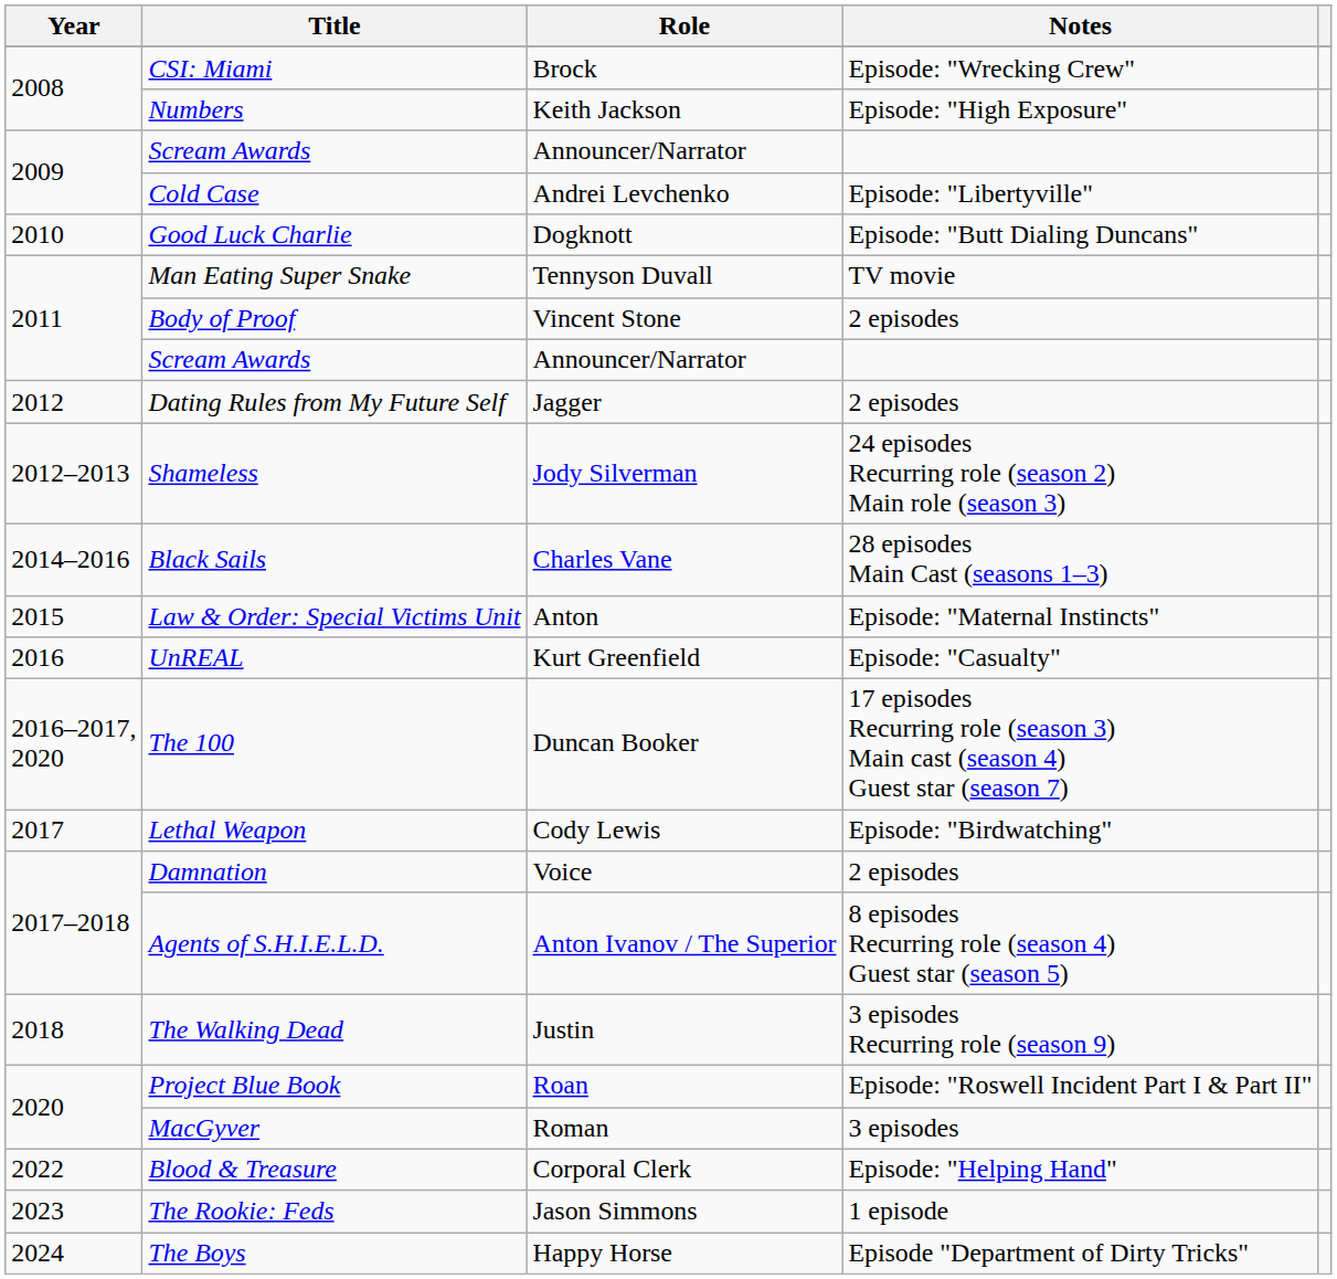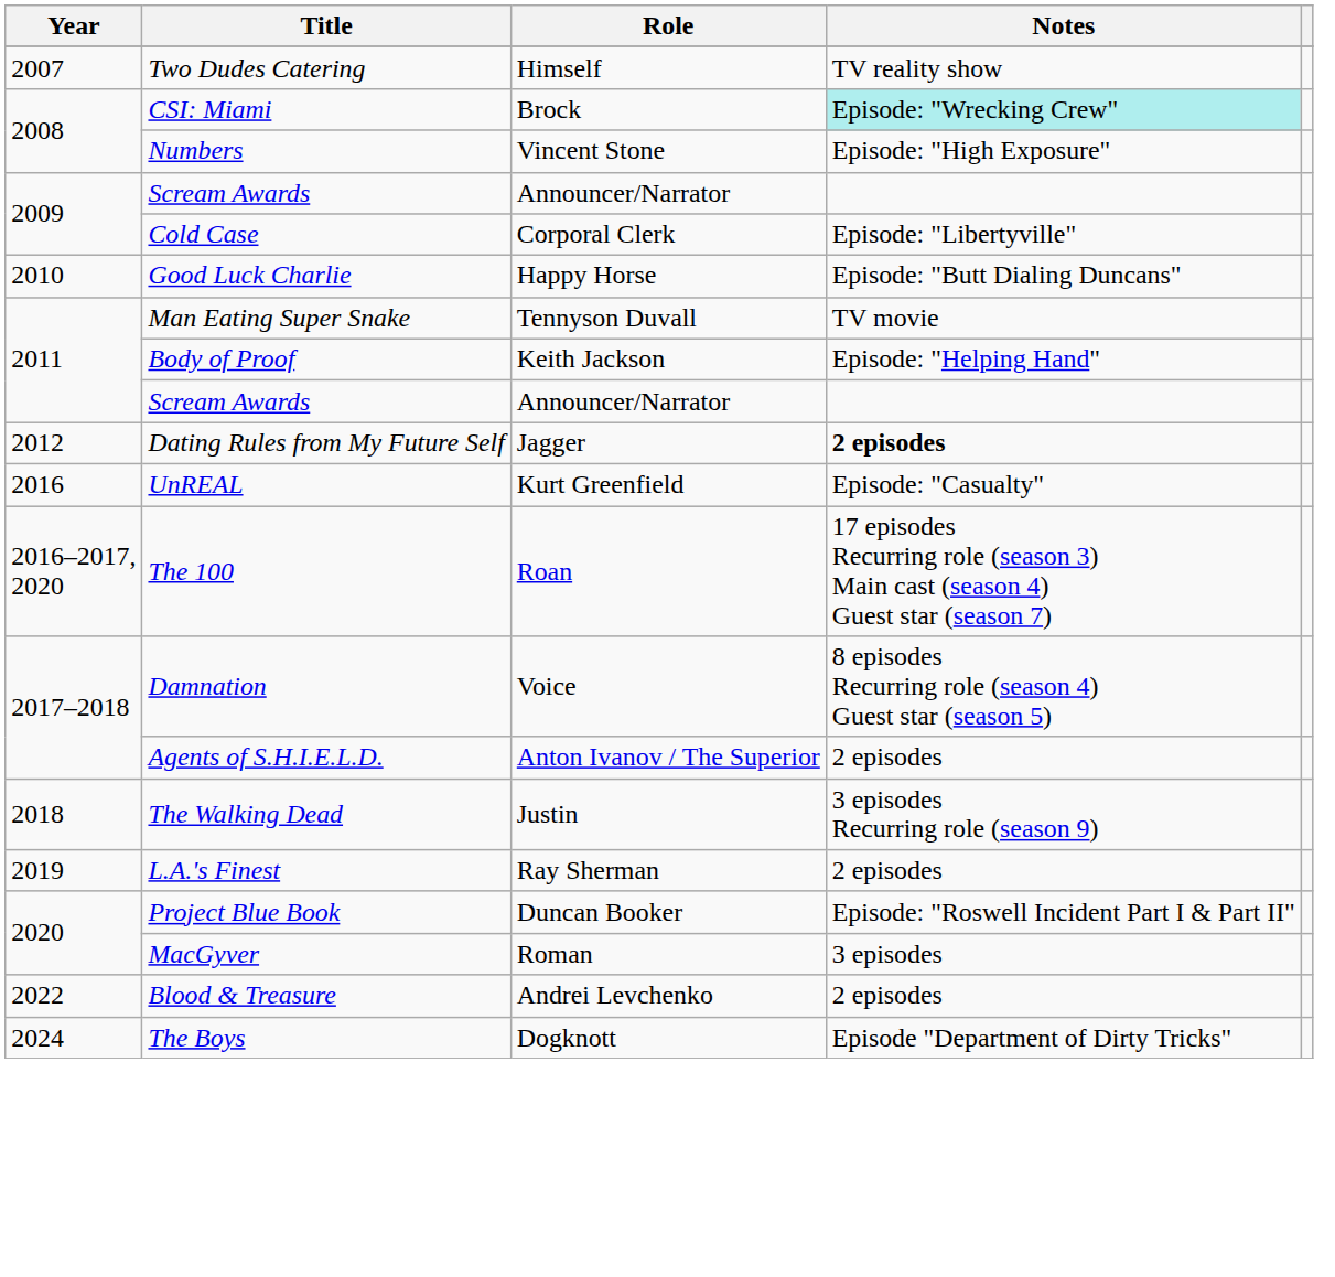+ row: 2007 | Two Dudes Catering | Himself | TV reality show
CSI: Miami | Notes: no background -> paleturquoise background
Numbers | Role: Keith Jackson -> Vincent Stone
Cold Case | Role: Andrei Levchenko -> Corporal Clerk
Good Luck Charlie | Role: Dogknott -> Happy Horse
Body of Proof | Role: Vincent Stone -> Keith Jackson
Body of Proof | Notes: 2 episodes -> Episode: "Helping Hand"
Dating Rules from My Future Self | Notes: normal -> bold
- row: 2012–2013 | Shameless | Jody Silverman | 24 episodes Recurring role (season 2) Main role (season 3)
- row: 2014–2016 | Black Sails | Charles Vane | 28 episodes Main Cast (seasons 1–3)
- row: 2015 | Law & Order: Special Victims Unit | Anton | Episode: "Maternal Instincts"
The 100 | Role: Duncan Booker -> Roan
- row: 2017 | Lethal Weapon | Cody Lewis | Episode: "Birdwatching"
Damnation | Notes: 2 episodes -> 8 episodes Recurring role (season 4) Guest star (season 5)
Agents of S.H.I.E.L.D. | Notes: 8 episodes Recurring role (season 4) Guest star (season 5) -> 2 episodes
+ row: 2019 | L.A.'s Finest | Ray Sherman | 2 episodes
Project Blue Book | Role: Roan -> Duncan Booker
Blood & Treasure | Role: Corporal Clerk -> Andrei Levchenko
Blood & Treasure | Notes: Episode: "Helping Hand" -> 2 episodes
- row: 2023 | The Rookie: Feds | Jason Simmons | 1 episode
The Boys | Role: Happy Horse -> Dogknott
